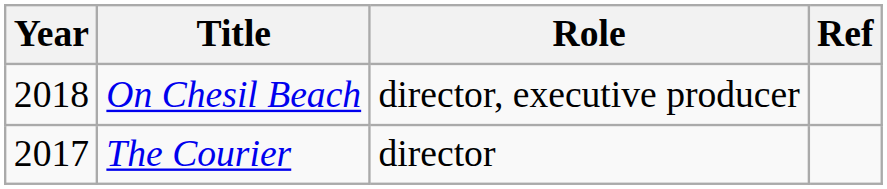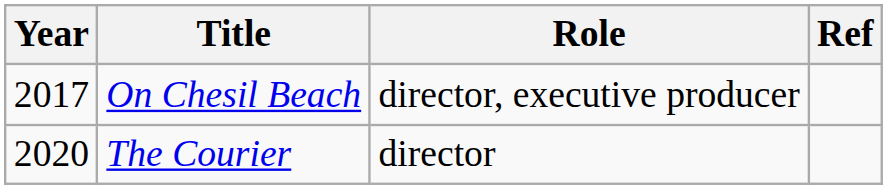On Chesil Beach | Year: 2018 -> 2017
The Courier | Year: 2017 -> 2020
